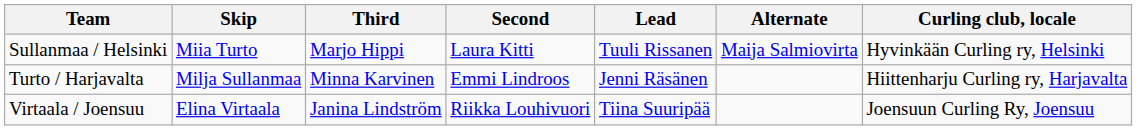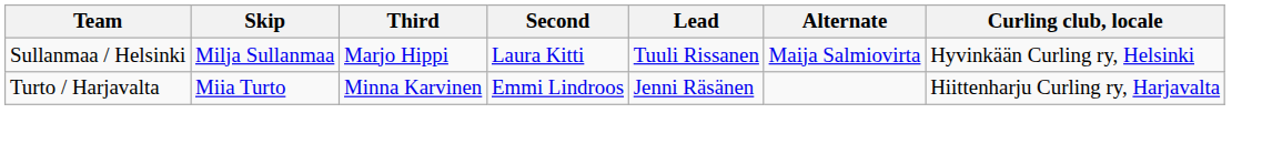Sullanmaa / Helsinki | Skip: Miia Turto -> Milja Sullanmaa
Turto / Harjavalta | Skip: Milja Sullanmaa -> Miia Turto
- row: Virtaala / Joensuu | Elina Virtaala | Janina Lindström | Riikka Louhivuori | Tiina Suuripää | Joensuun Curling Ry, Joensuu
